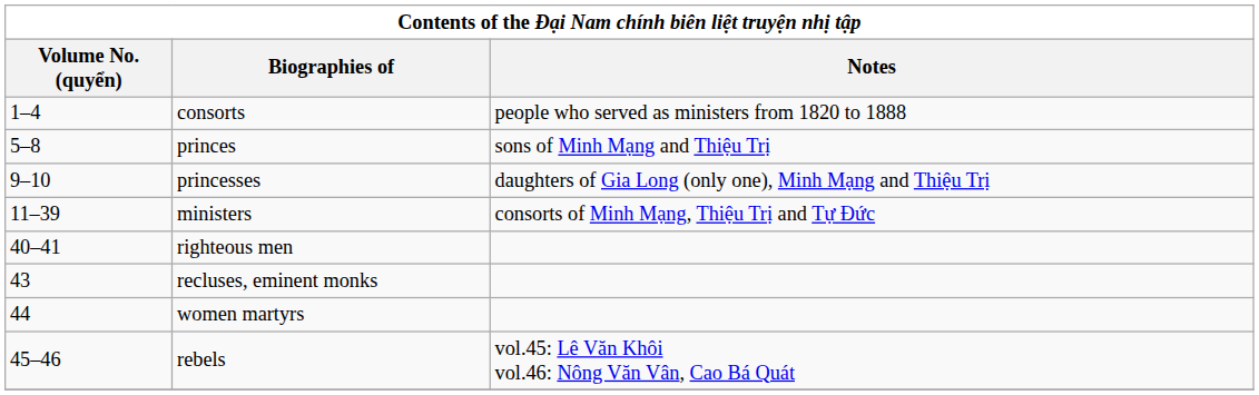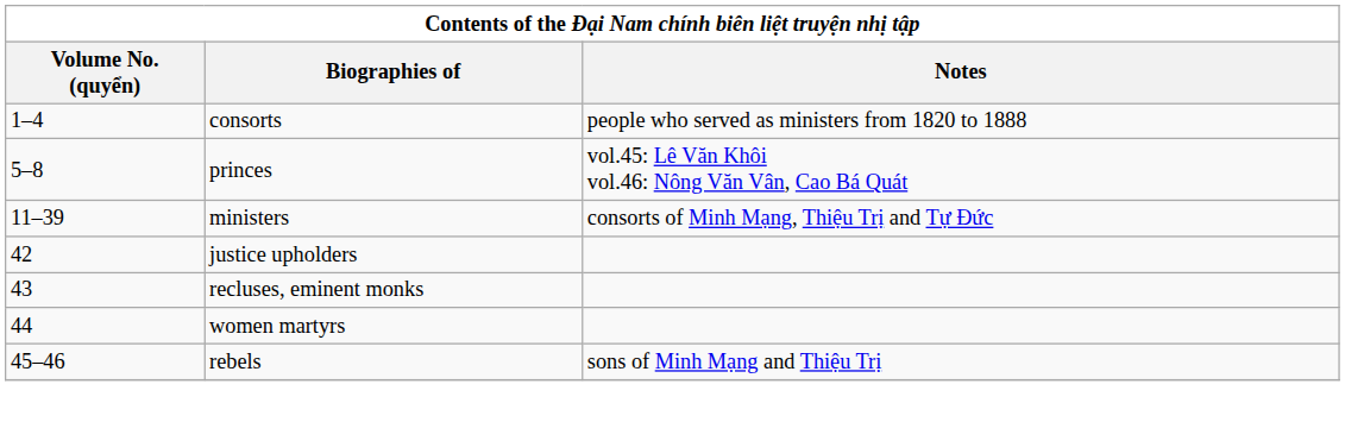princes | Notes: sons of Minh Mạng and Thiệu Trị -> vol.45: Lê Văn Khôi vol.46: Nông Văn Vân, Cao Bá Quát
- row: 9–10 | princesses | daughters of Gia Long (only one), Minh Mạng and Thiệu Trị
- row: 40–41 | righteous men
+ row: 42 | justice upholders
rebels | Notes: vol.45: Lê Văn Khôi vol.46: Nông Văn Vân, Cao Bá Quát -> sons of Minh Mạng and Thiệu Trị
